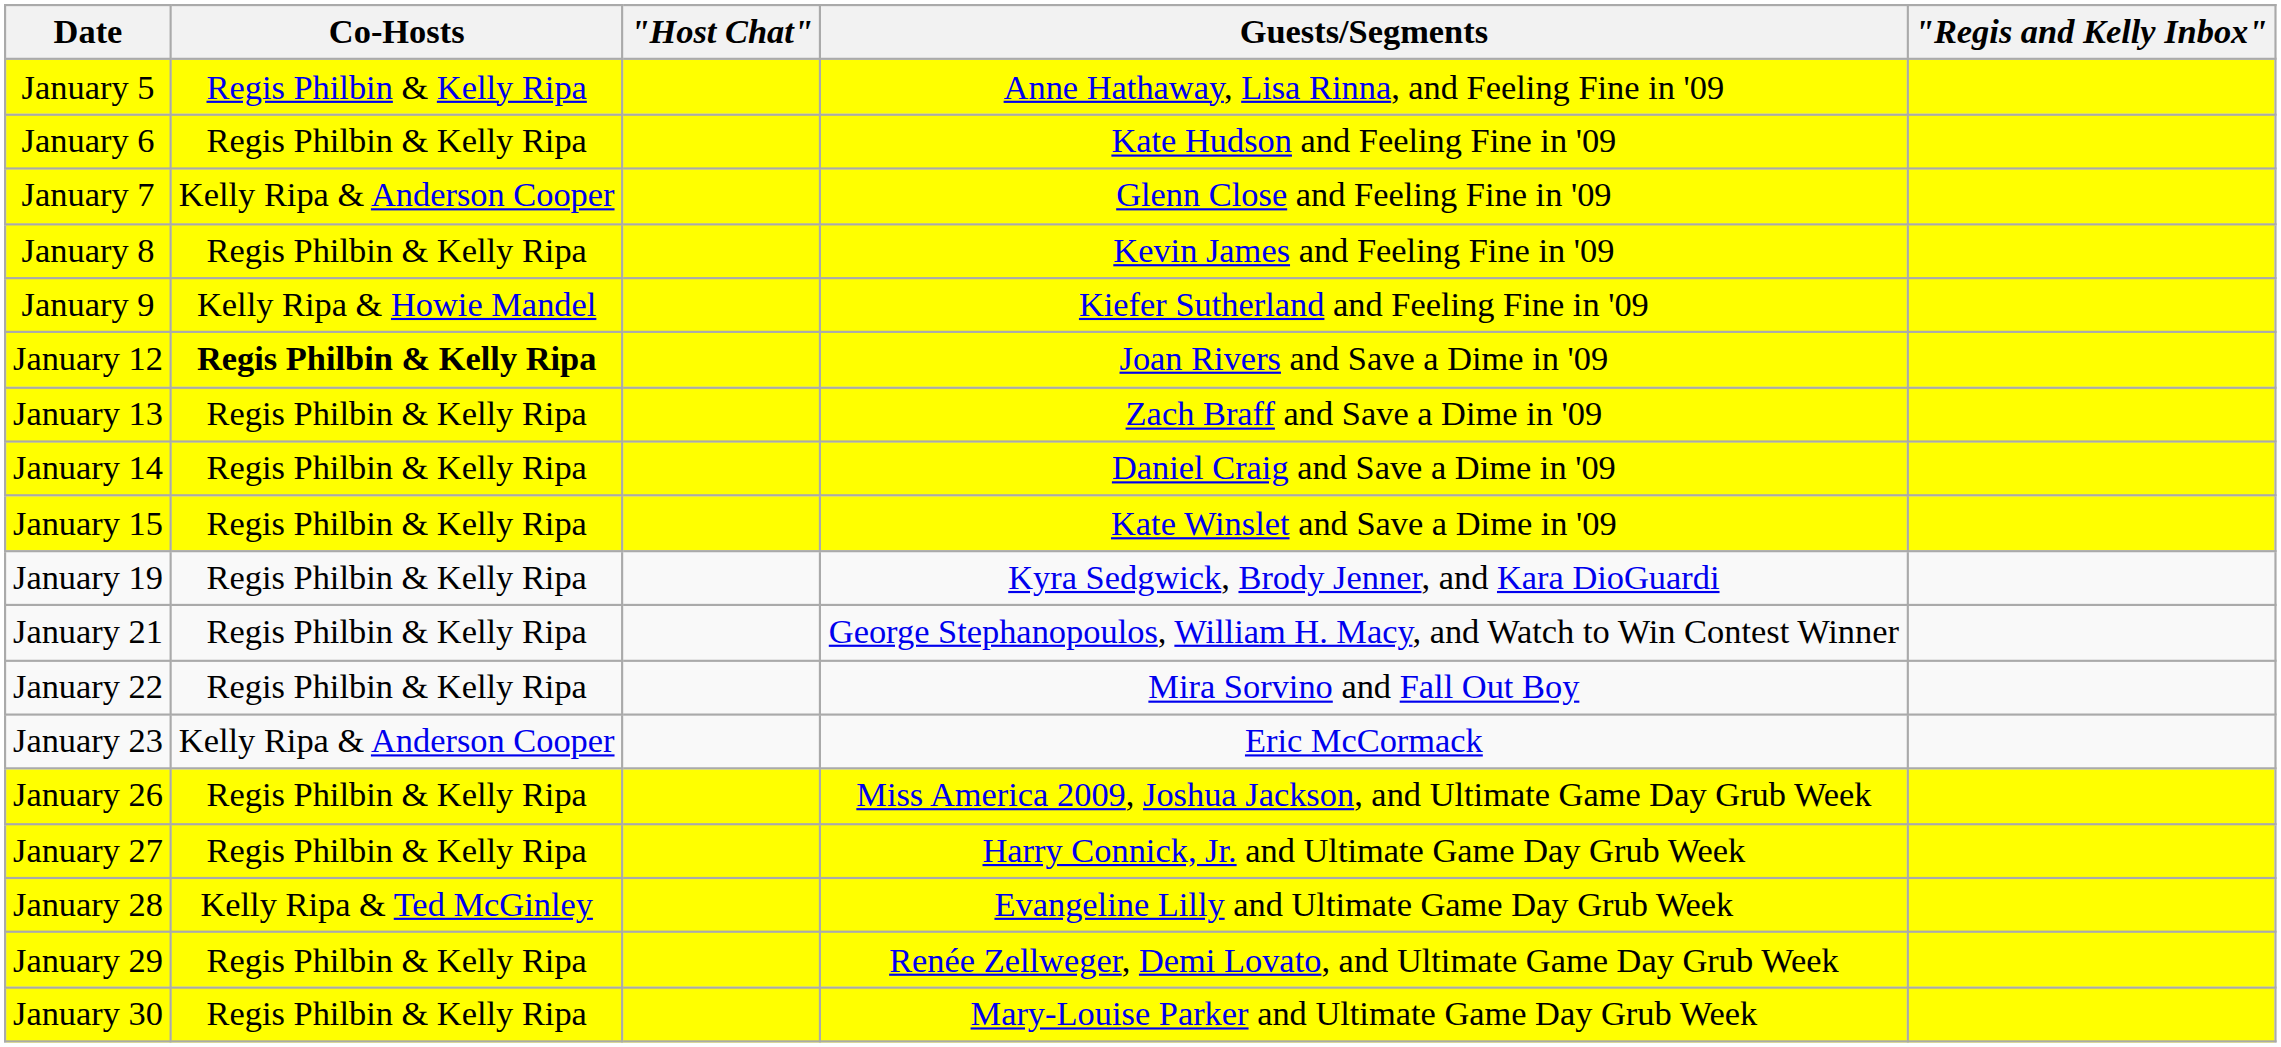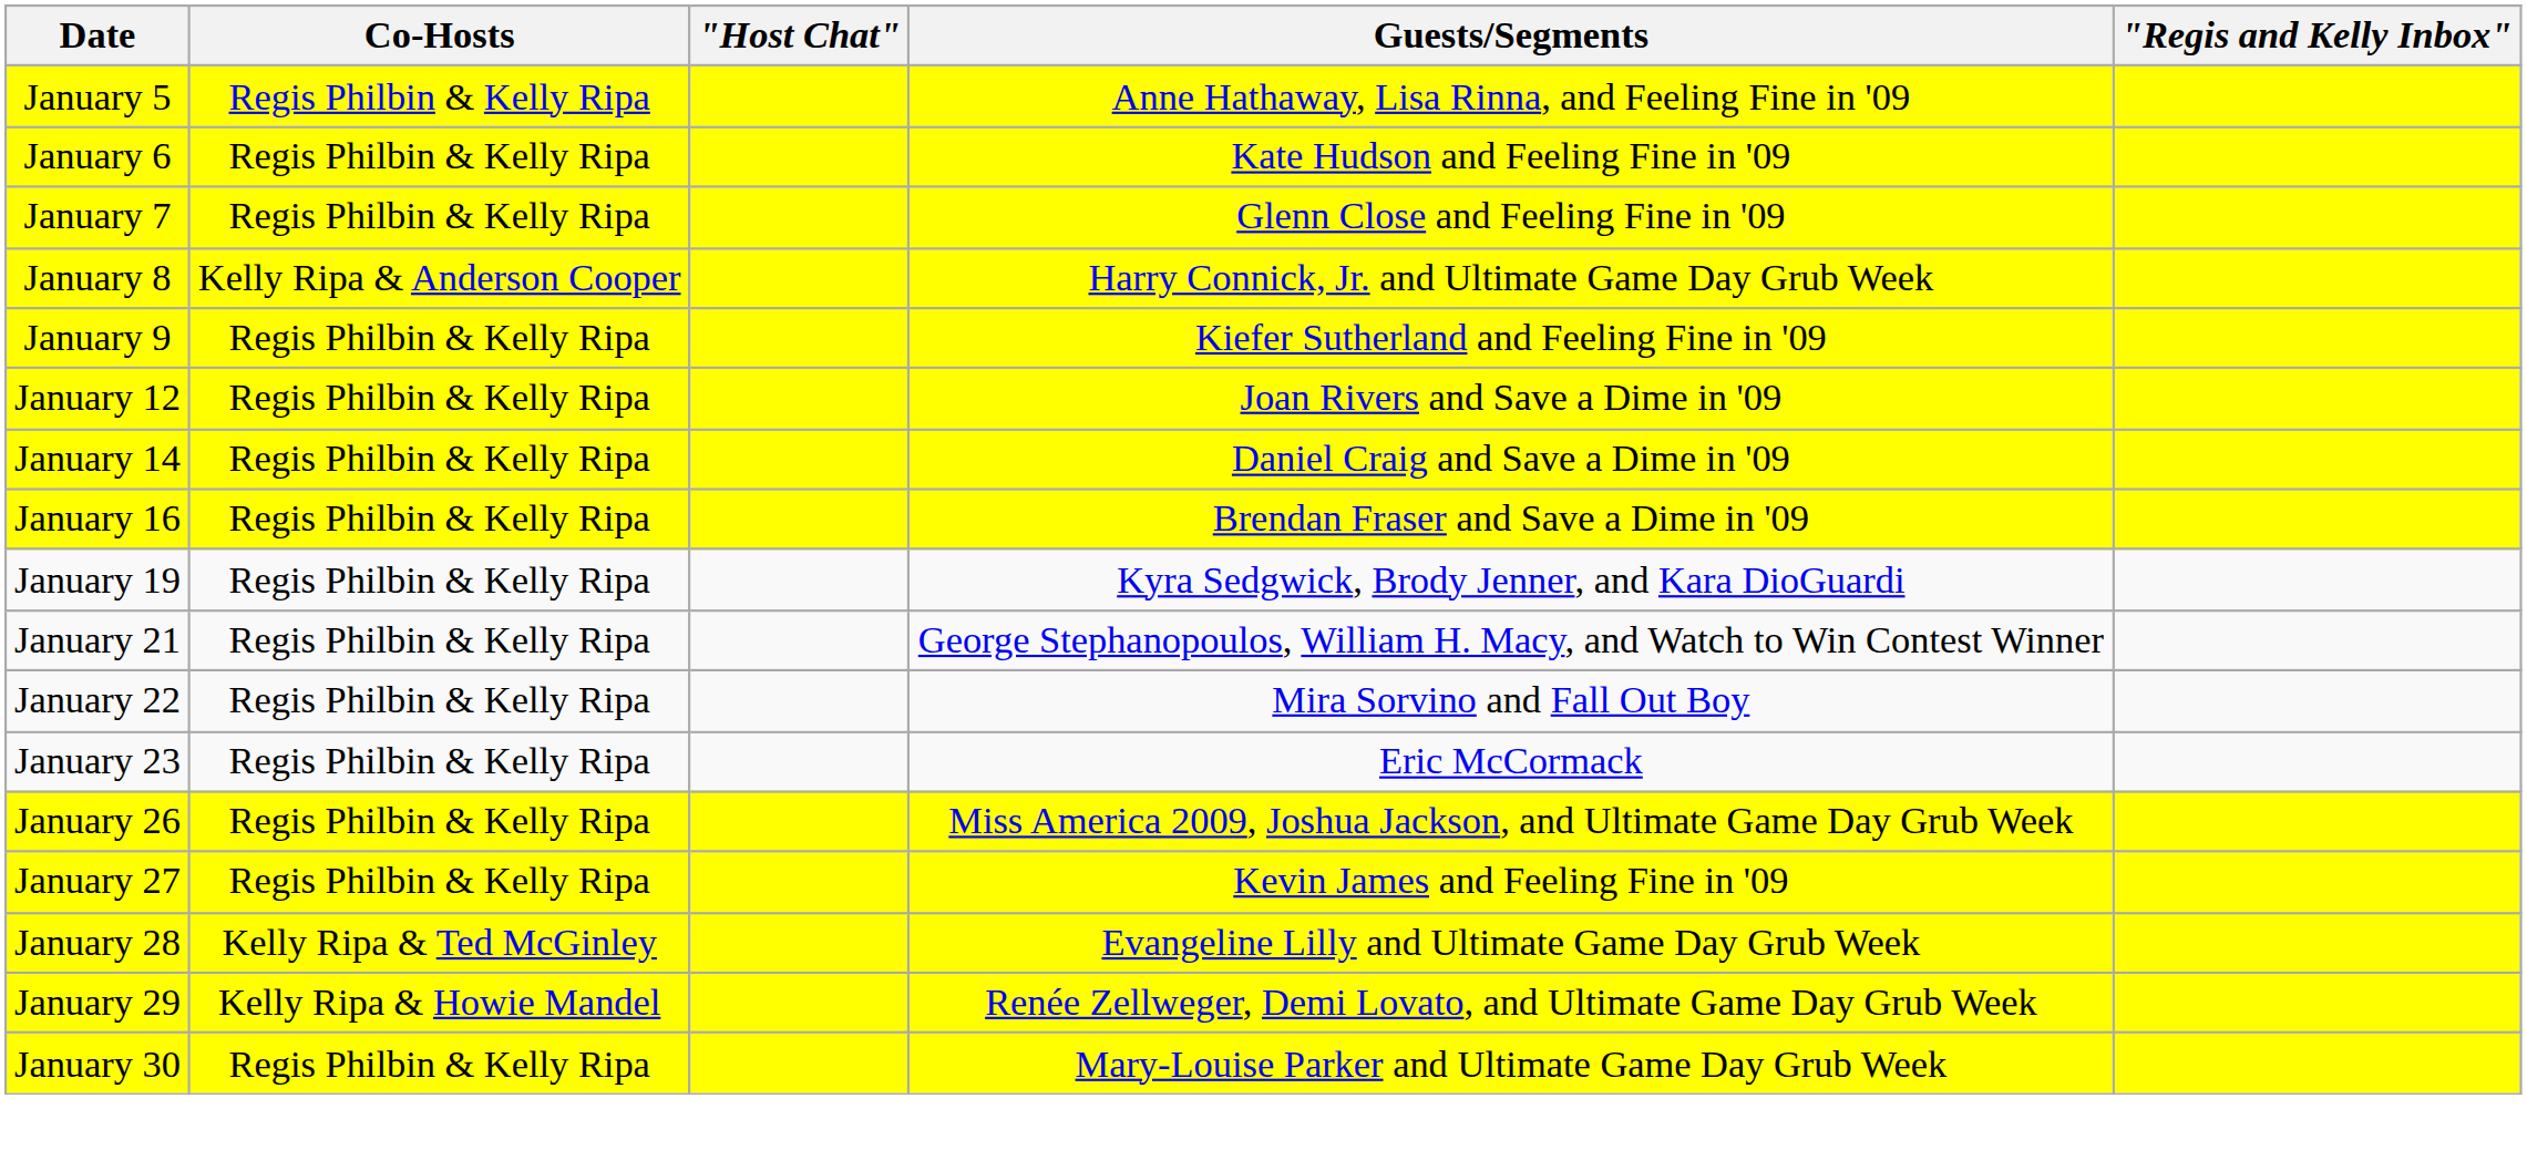January 7 | Co-Hosts: Kelly Ripa & Anderson Cooper -> Regis Philbin & Kelly Ripa
January 8 | Co-Hosts: Regis Philbin & Kelly Ripa -> Kelly Ripa & Anderson Cooper
January 8 | Guests/Segments: Kevin James and Feeling Fine in '09 -> Harry Connick, Jr. and Ultimate Game Day Grub Week
January 9 | Co-Hosts: Kelly Ripa & Howie Mandel -> Regis Philbin & Kelly Ripa
January 12 | Co-Hosts: bold -> normal
- row: January 13 | Regis Philbin & Kelly Ripa | Zach Braff and Save a Dime in '09
- row: January 15 | Regis Philbin & Kelly Ripa | Kate Winslet and Save a Dime in '09
+ row: January 16 | Regis Philbin & Kelly Ripa | Brendan Fraser and Save a Dime in '09
January 23 | Co-Hosts: Kelly Ripa & Anderson Cooper -> Regis Philbin & Kelly Ripa
January 27 | Guests/Segments: Harry Connick, Jr. and Ultimate Game Day Grub Week -> Kevin James and Feeling Fine in '09
January 29 | Co-Hosts: Regis Philbin & Kelly Ripa -> Kelly Ripa & Howie Mandel
